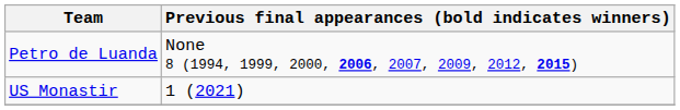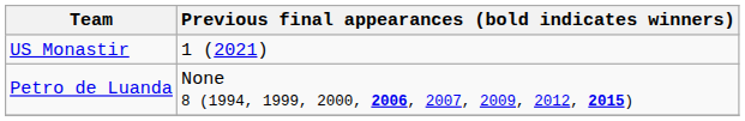rows swapped: US Monastir <-> Petro de Luanda
